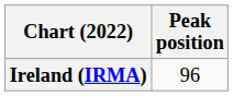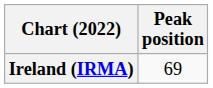Ireland (IRMA) | Peak position: 96 -> 69
